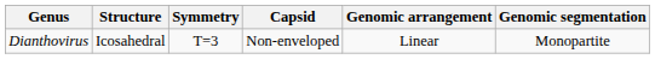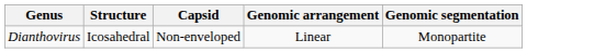- column: Symmetry | T=3
